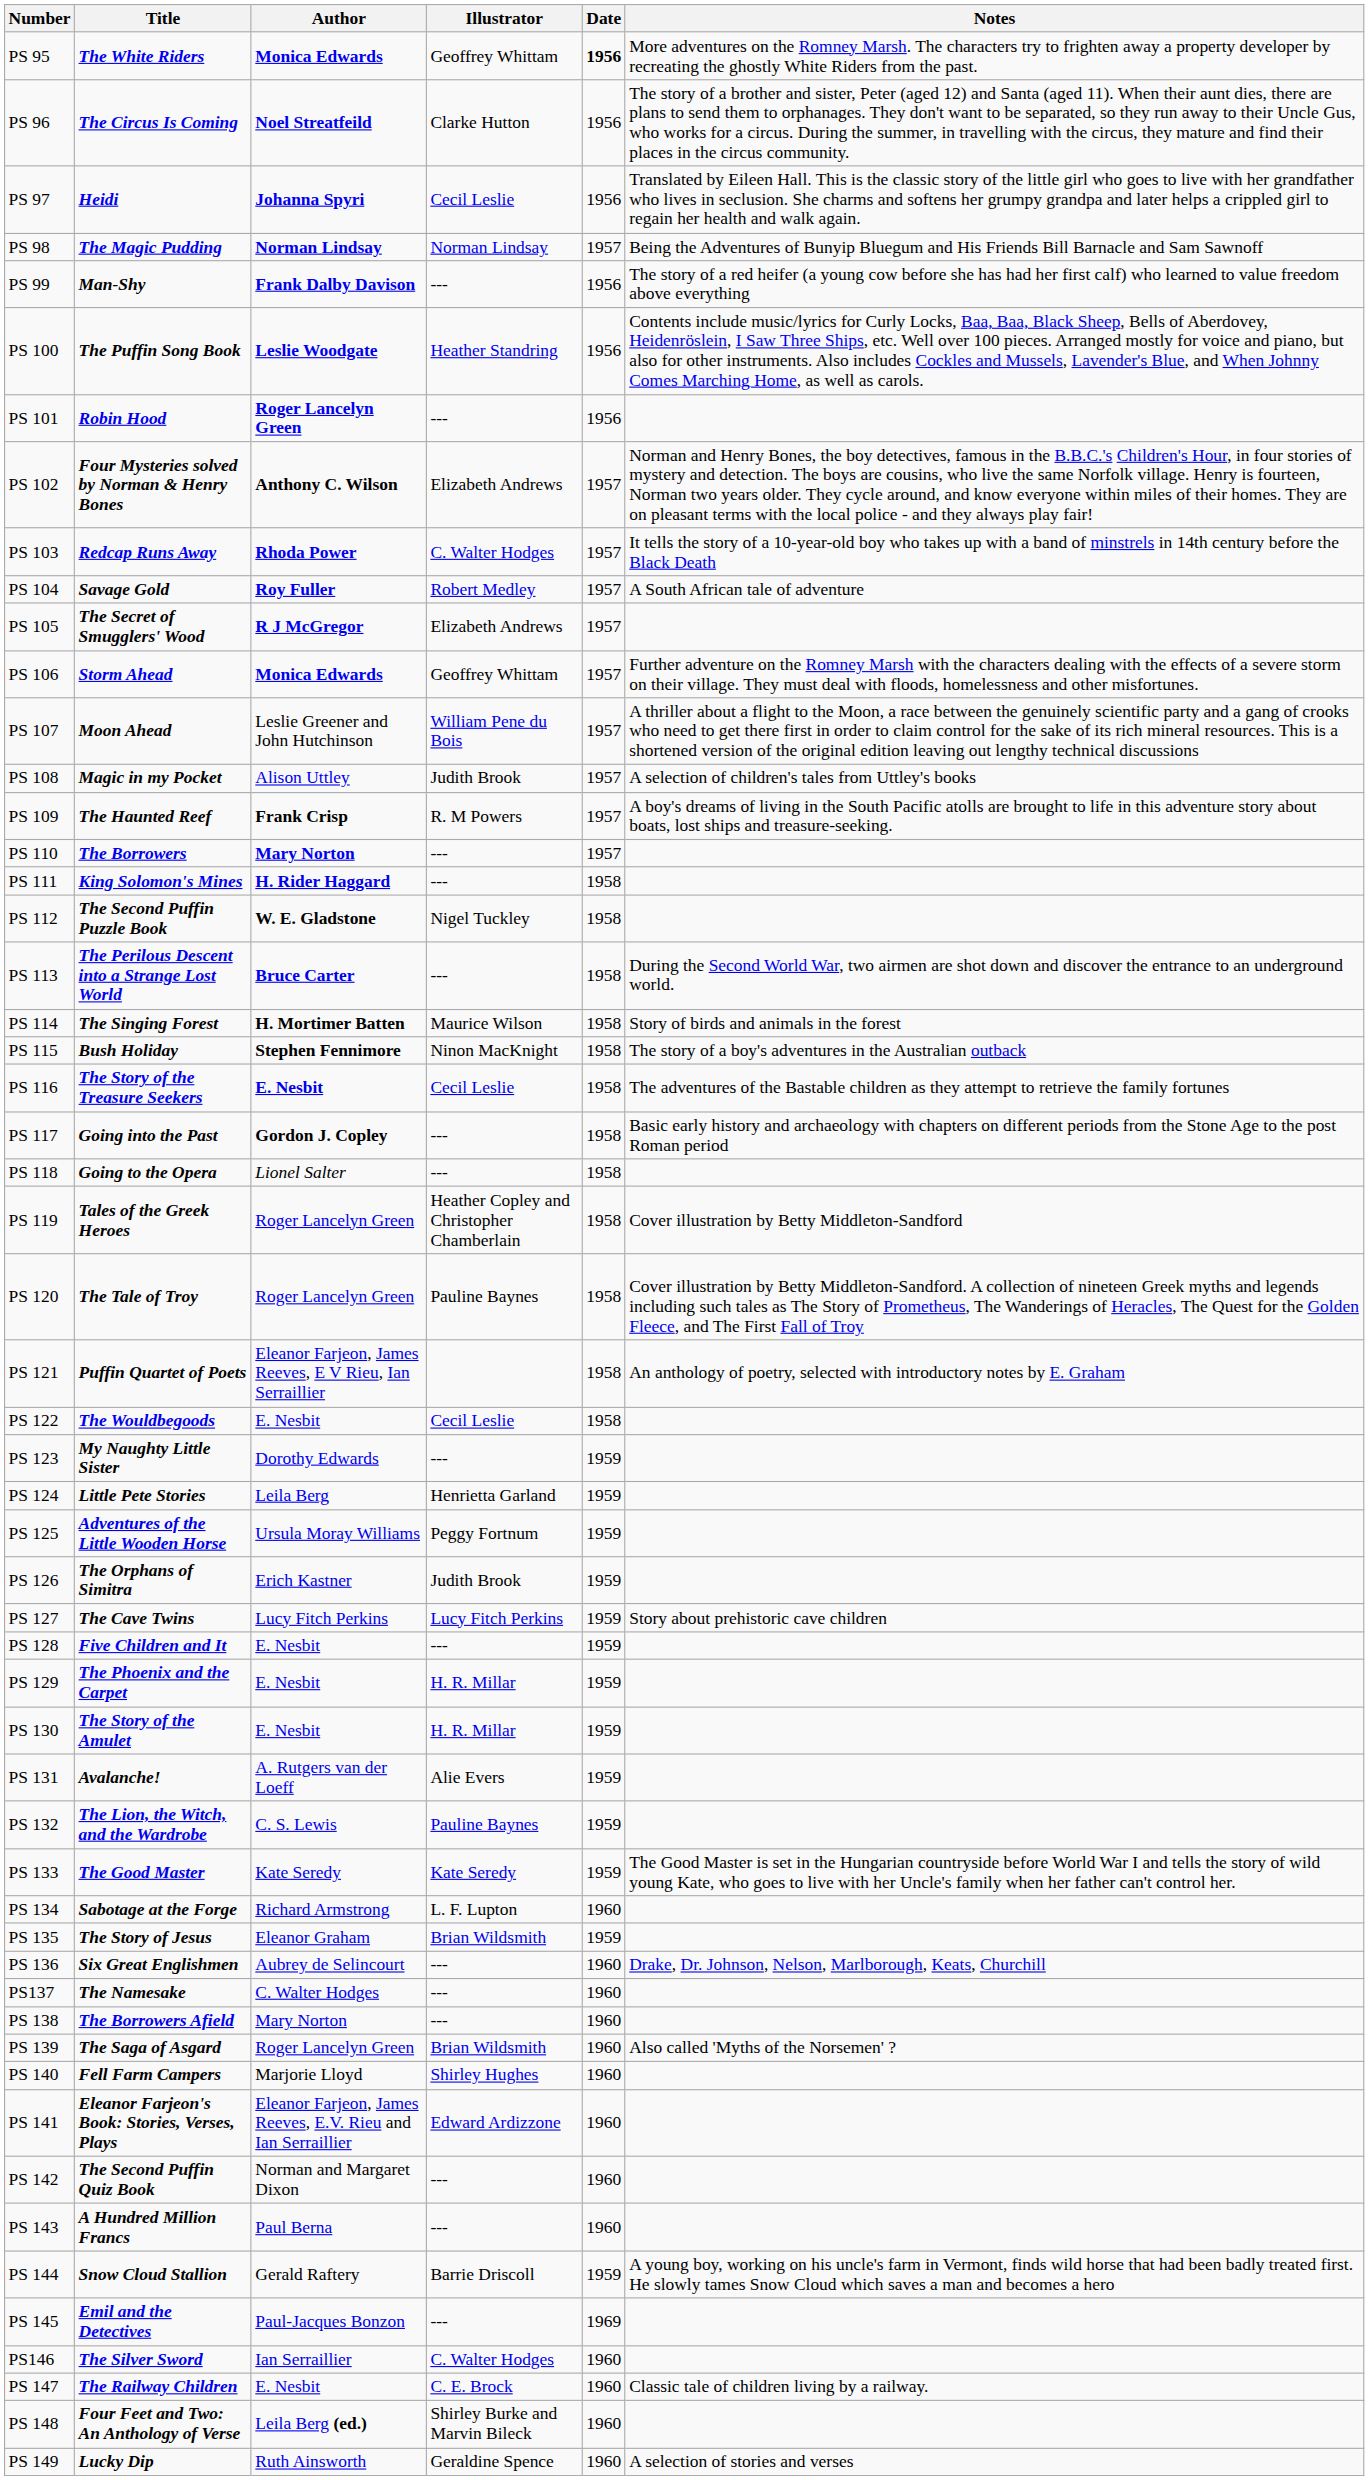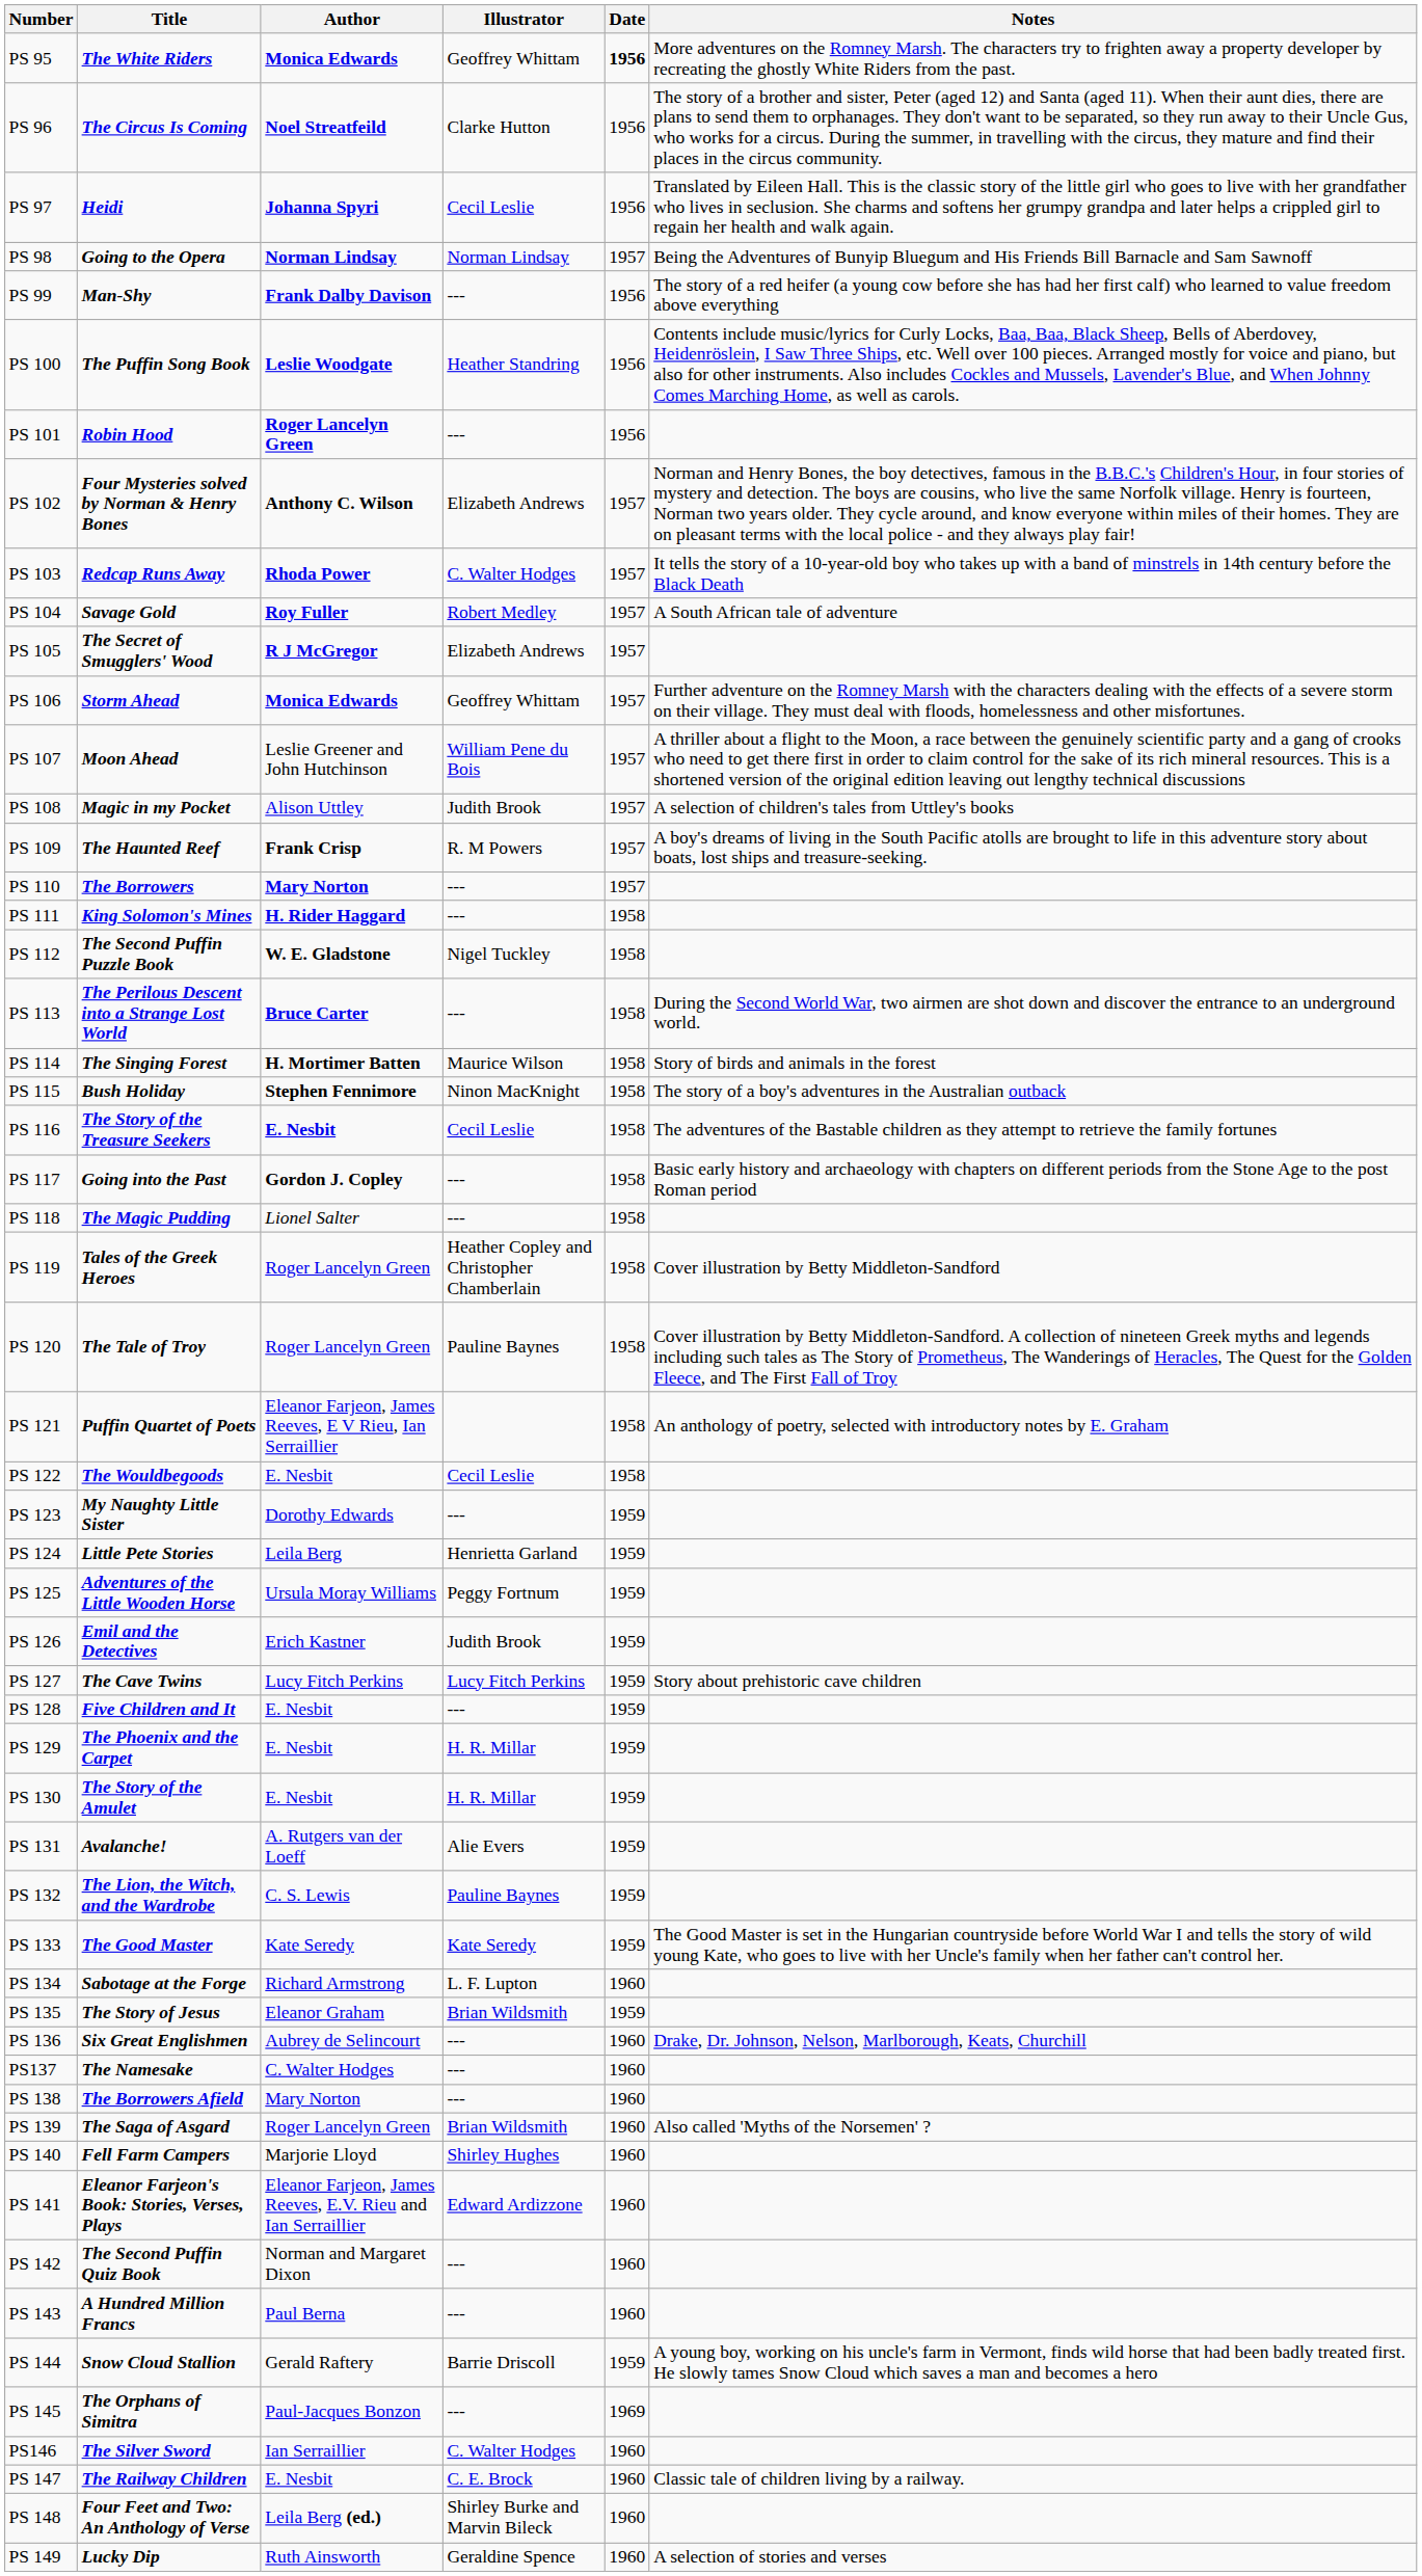PS 98 | Title: The Magic Pudding -> Going to the Opera
PS 118 | Title: Going to the Opera -> The Magic Pudding
PS 126 | Title: The Orphans of Simitra -> Emil and the Detectives
PS 145 | Title: Emil and the Detectives -> The Orphans of Simitra
